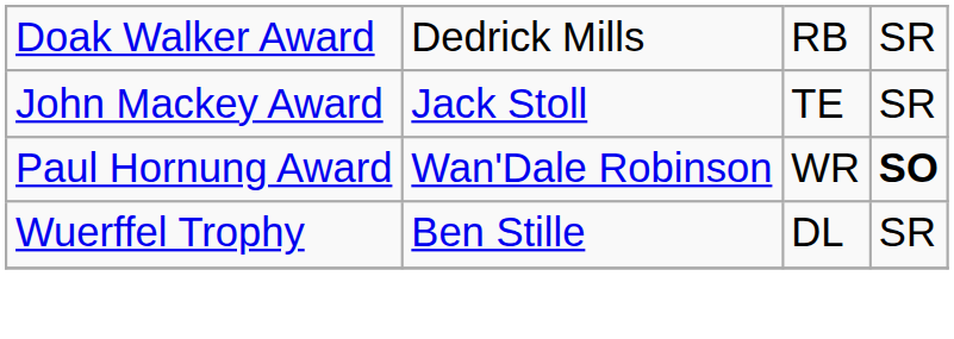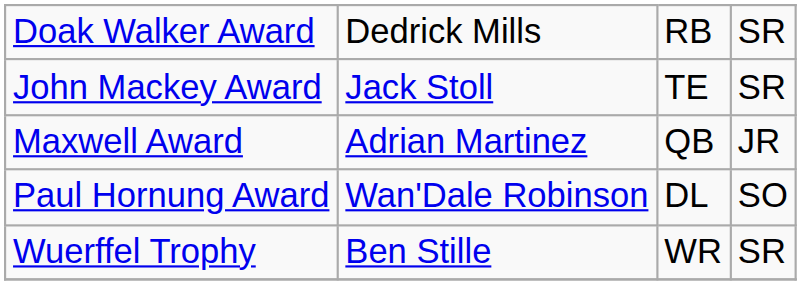+ row: Maxwell Award | Adrian Martinez | QB | JR
Paul Hornung Award | column 3: WR -> DL
Paul Hornung Award | column 4: bold -> normal
Wuerffel Trophy | column 3: DL -> WR
